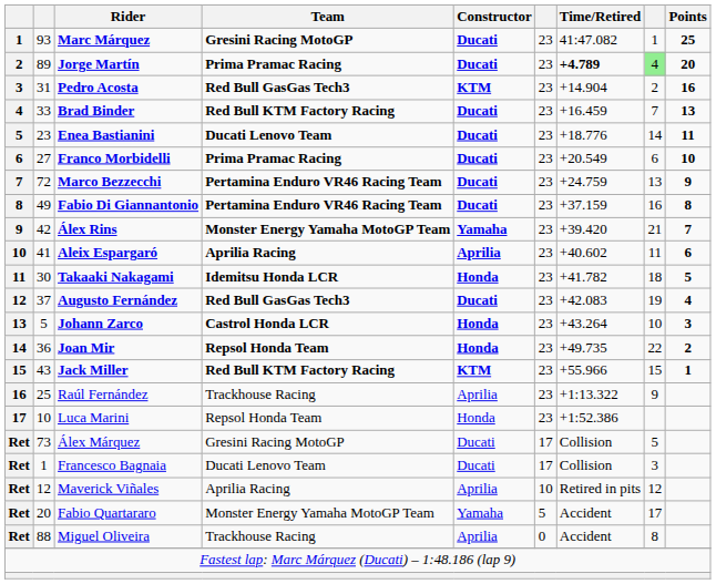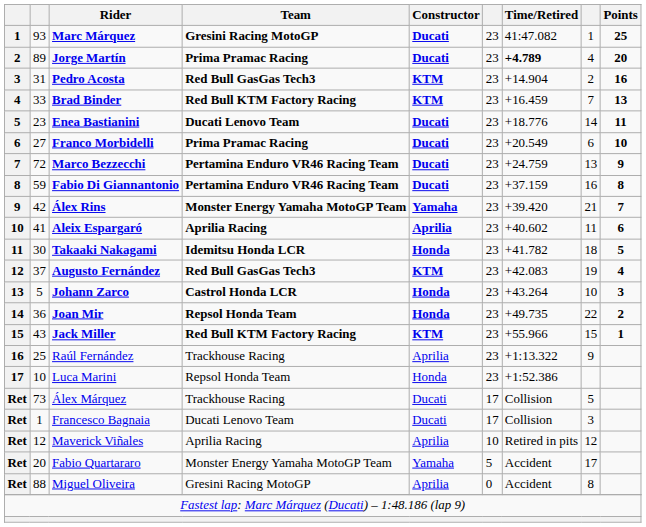Jorge Martín | column 8: lightgreen background -> no background
Brad Binder | Constructor: Ducati -> KTM
Fabio Di Giannantonio | column 2: 49 -> 59
Augusto Fernández | Constructor: Ducati -> KTM
Álex Márquez | Team: Gresini Racing MotoGP -> Trackhouse Racing
Miguel Oliveira | Team: Trackhouse Racing -> Gresini Racing MotoGP
